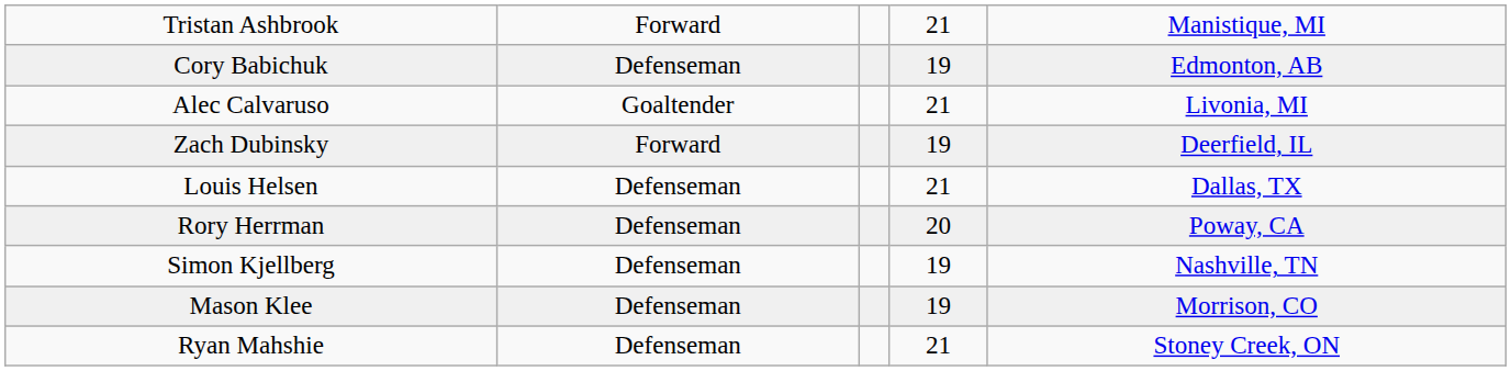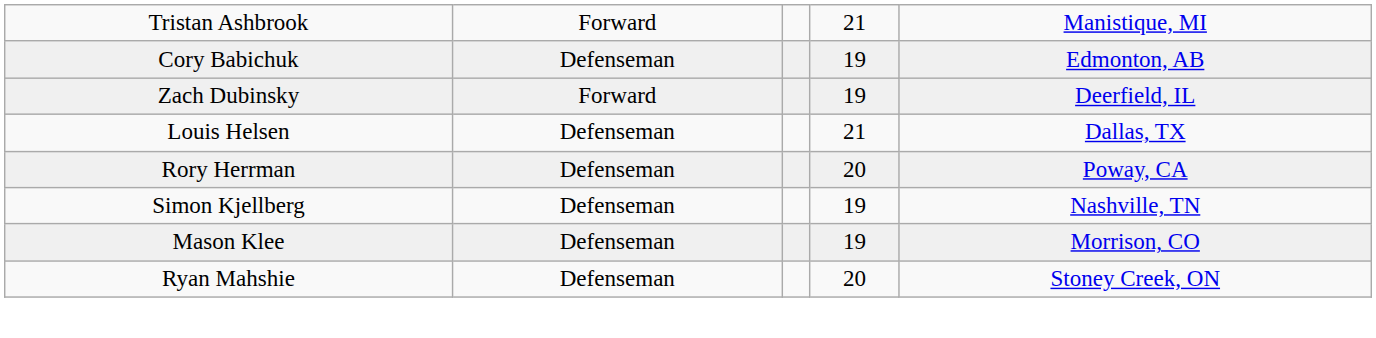- row: Alec Calvaruso | Goaltender | 21 | Livonia, MI
Ryan Mahshie | column 4: 21 -> 20
